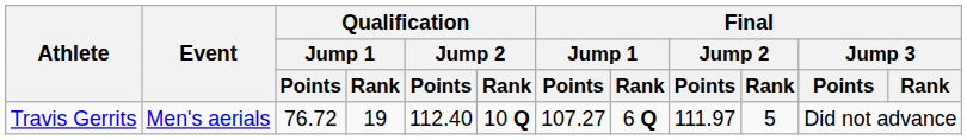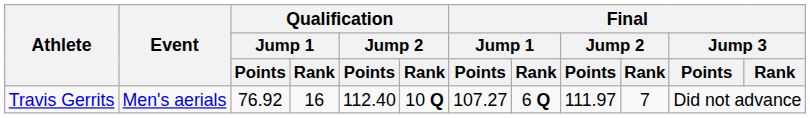Travis Gerrits | Qualification / Jump 1 / Points: 76.72 -> 76.92
Travis Gerrits | Qualification / Jump 1 / Rank: 19 -> 16
Travis Gerrits | Final / Jump 2 / Rank: 5 -> 7
